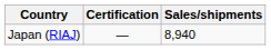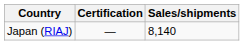Japan (RIAJ) | Sales/shipments: 8,940 -> 8,140
